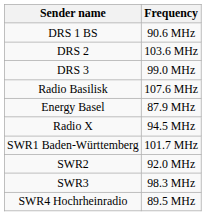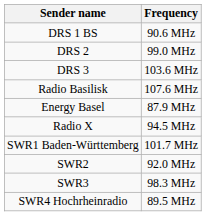DRS 2 | Frequency: 103.6 MHz -> 99.0 MHz
DRS 3 | Frequency: 99.0 MHz -> 103.6 MHz
